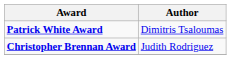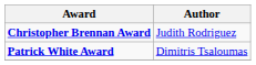rows swapped: Christopher Brennan Award <-> Patrick White Award
